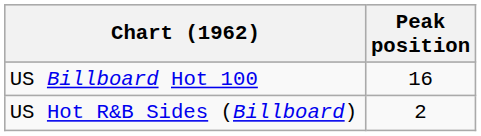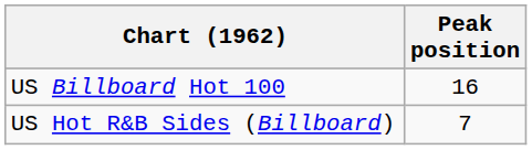US Hot R&B Sides (Billboard) | Peak position: 2 -> 7
